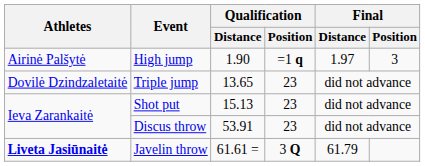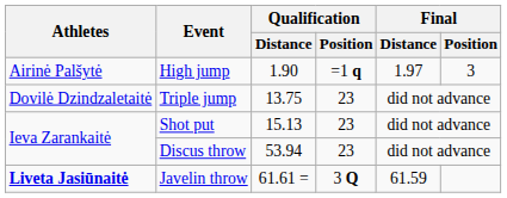Triple jump | Qualification / Distance: 13.65 -> 13.75
Discus throw | Qualification / Distance: 53.91 -> 53.94
Javelin throw | Final / Distance: 61.79 -> 61.59
